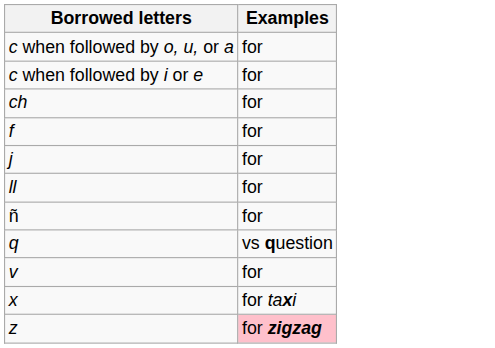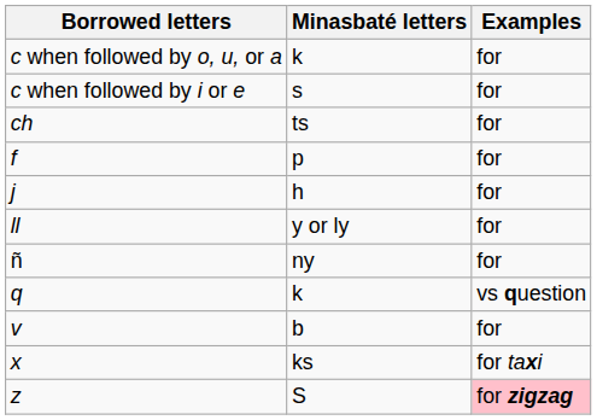+ column: Minasbaté letters | k | s | ts | p | h | y or ly | ny | k | b | ks | S
